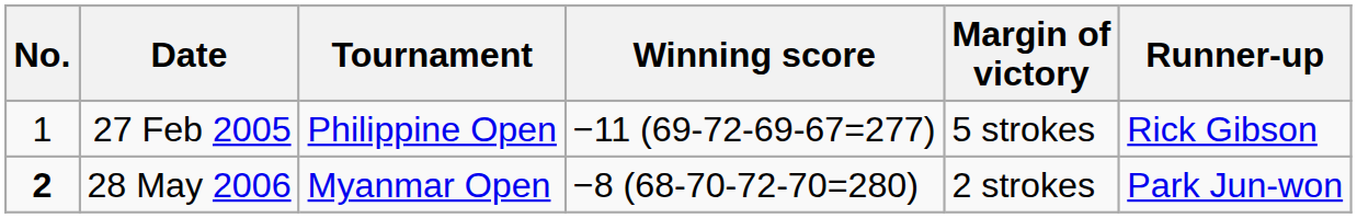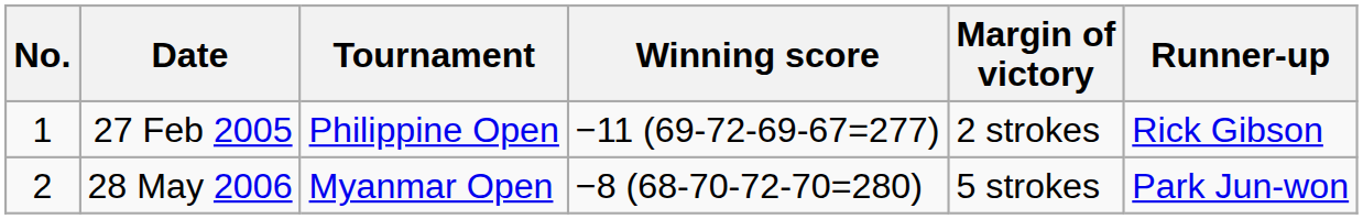27 Feb 2005 | Margin of victory: 5 strokes -> 2 strokes
28 May 2006 | No.: bold -> normal
28 May 2006 | Margin of victory: 2 strokes -> 5 strokes
